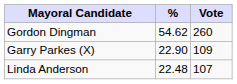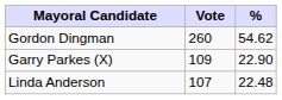columns swapped: Vote <-> %
